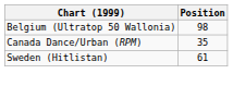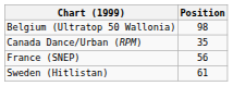+ row: France (SNEP) | 56
